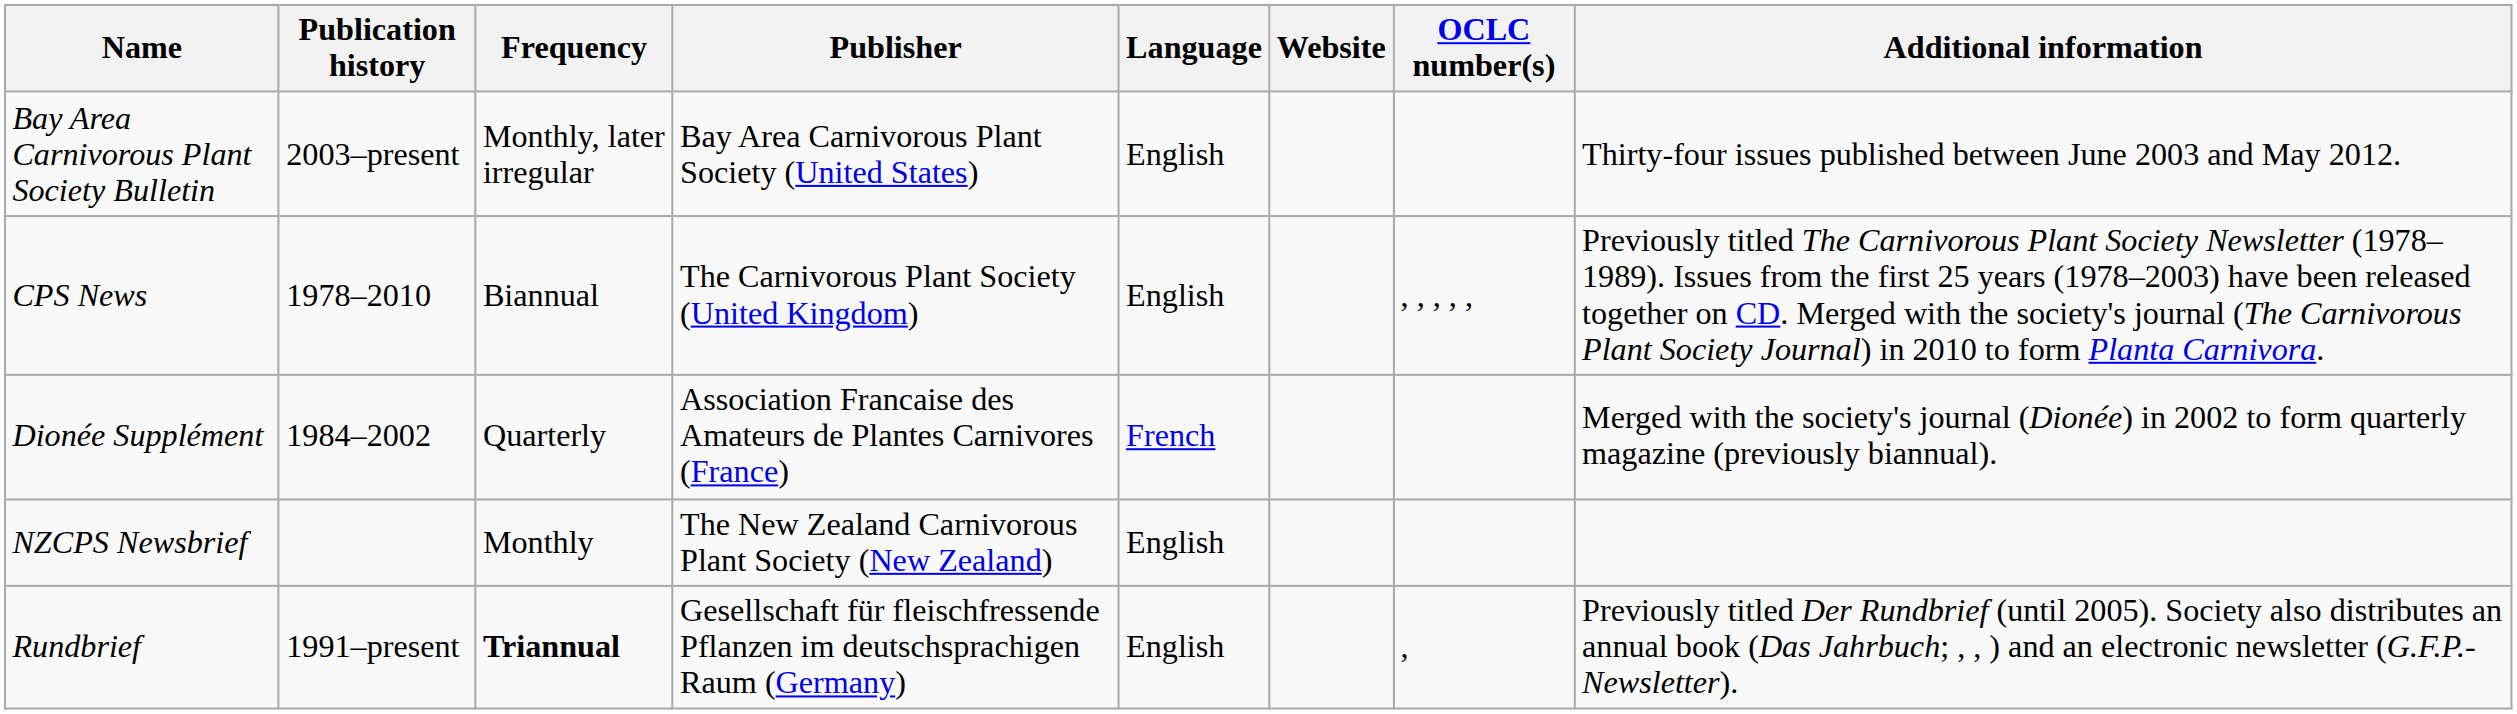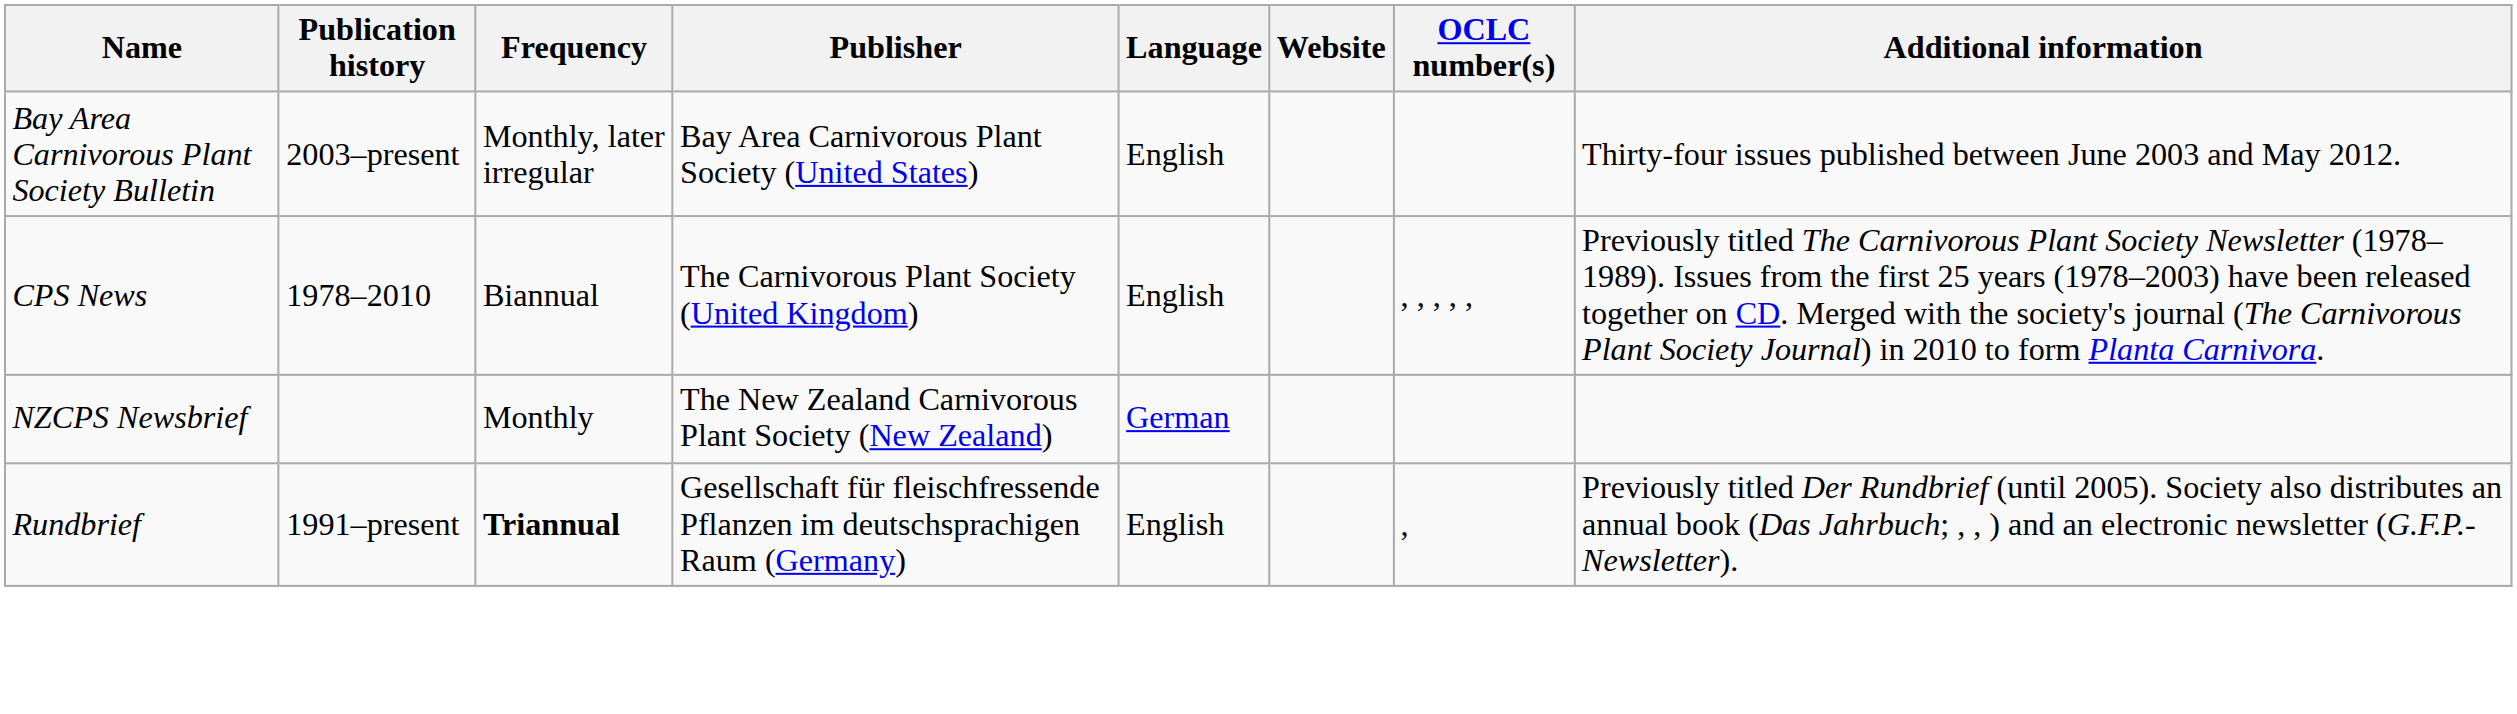- row: Dionée Supplément | 1984–2002 | Quarterly | Association Francaise des Amateurs de Plantes Carnivores (France) | French | Merged with the society's journal (Dionée) in 2002 to form quarterly magazine (previously biannual).
NZCPS Newsbrief | Language: English -> German
